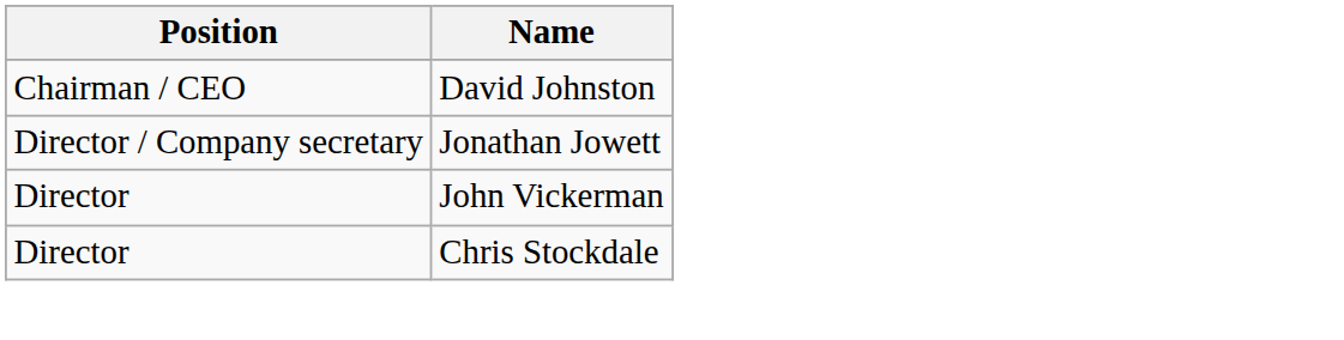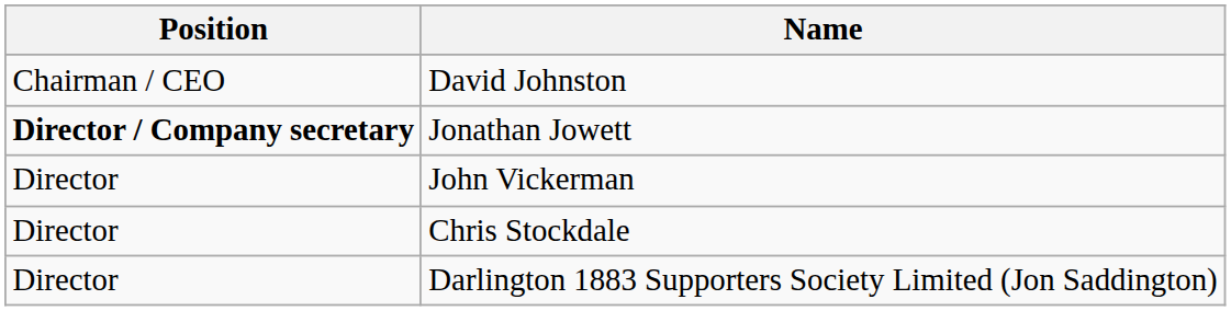Jonathan Jowett | Position: normal -> bold
+ row: Director | Darlington 1883 Supporters Society Limited (Jon Saddington)
